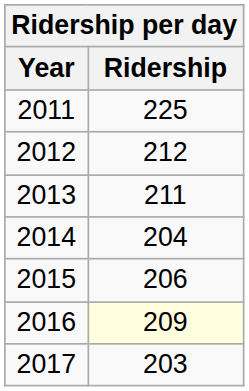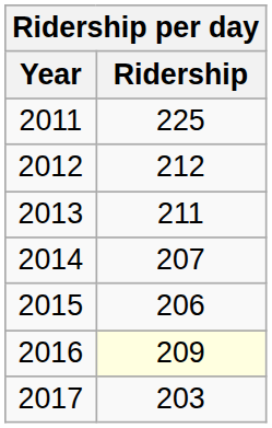2014 | Ridership: 204 -> 207
